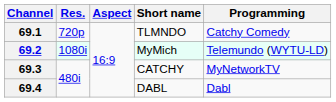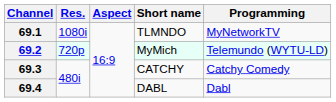69.1 | Res.: 720p -> 1080i
69.1 | Programming: Catchy Comedy -> MyNetworkTV
69.2 | Res.: 1080i -> 720p
69.3 | Programming: MyNetworkTV -> Catchy Comedy
